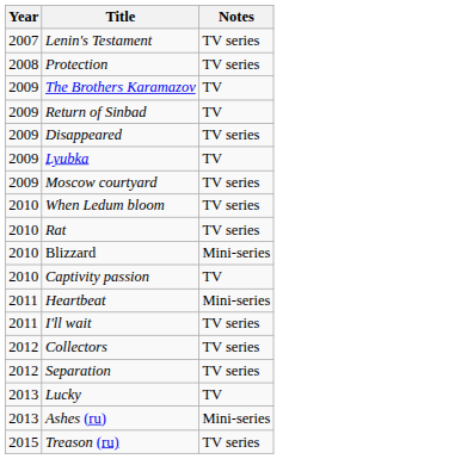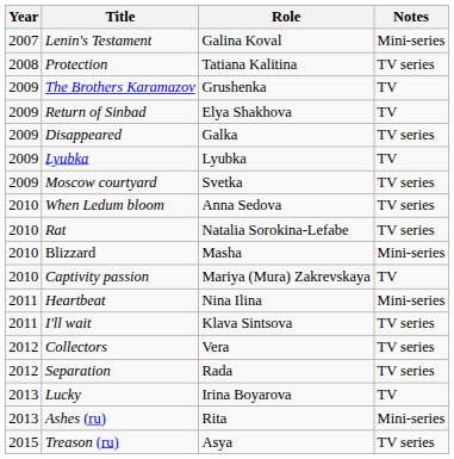+ column: Role | Galina Koval | Tatiana Kalitina | Grushenka | Elya Shakhova | Galka | Lyubka | Svetka | Anna Sedova | Natalia Sorokina-Lefabe | Masha | Mariya (Mura) Zakrevskaya | Nina Ilina | Klava Sintsova | Vera | Rada | Irina Boyarova | Rita | Asya
Lenin's Testament | Notes: TV series -> Mini-series
